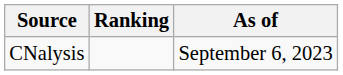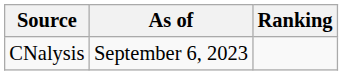columns swapped: Ranking <-> As of
